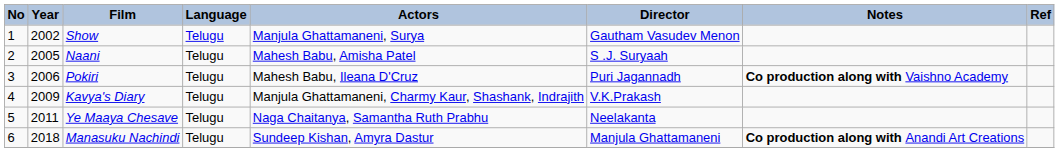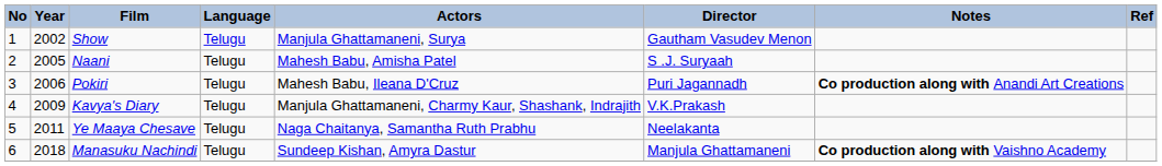Pokiri | Notes: Co production along with Vaishno Academy -> Co production along with Anandi Art Creations
Manasuku Nachindi | Notes: Co production along with Anandi Art Creations -> Co production along with Vaishno Academy
